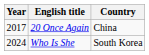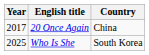Who Is She | Year: 2024 -> 2025
